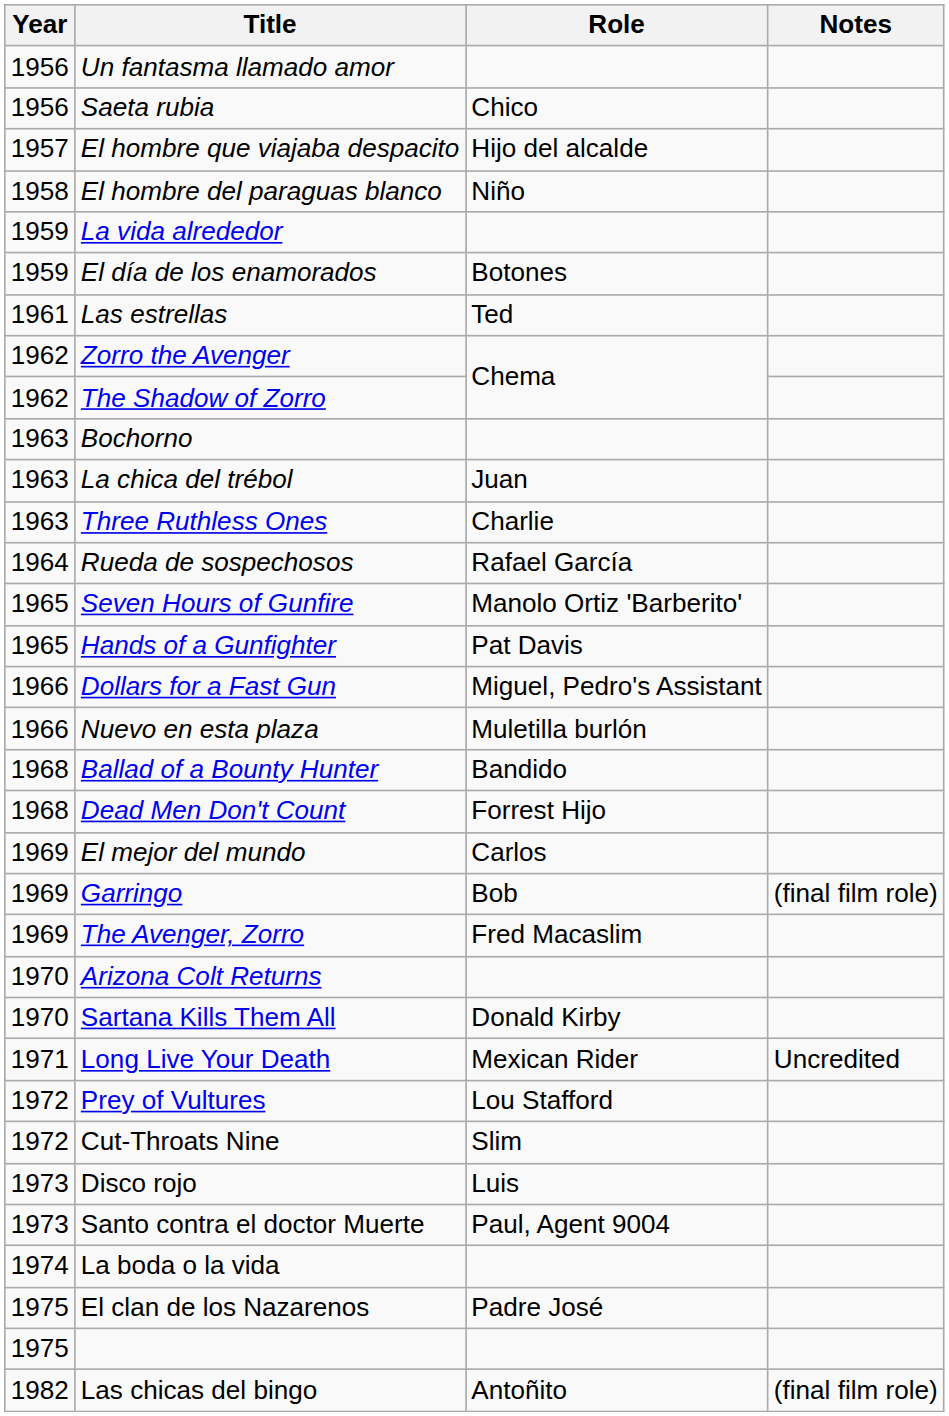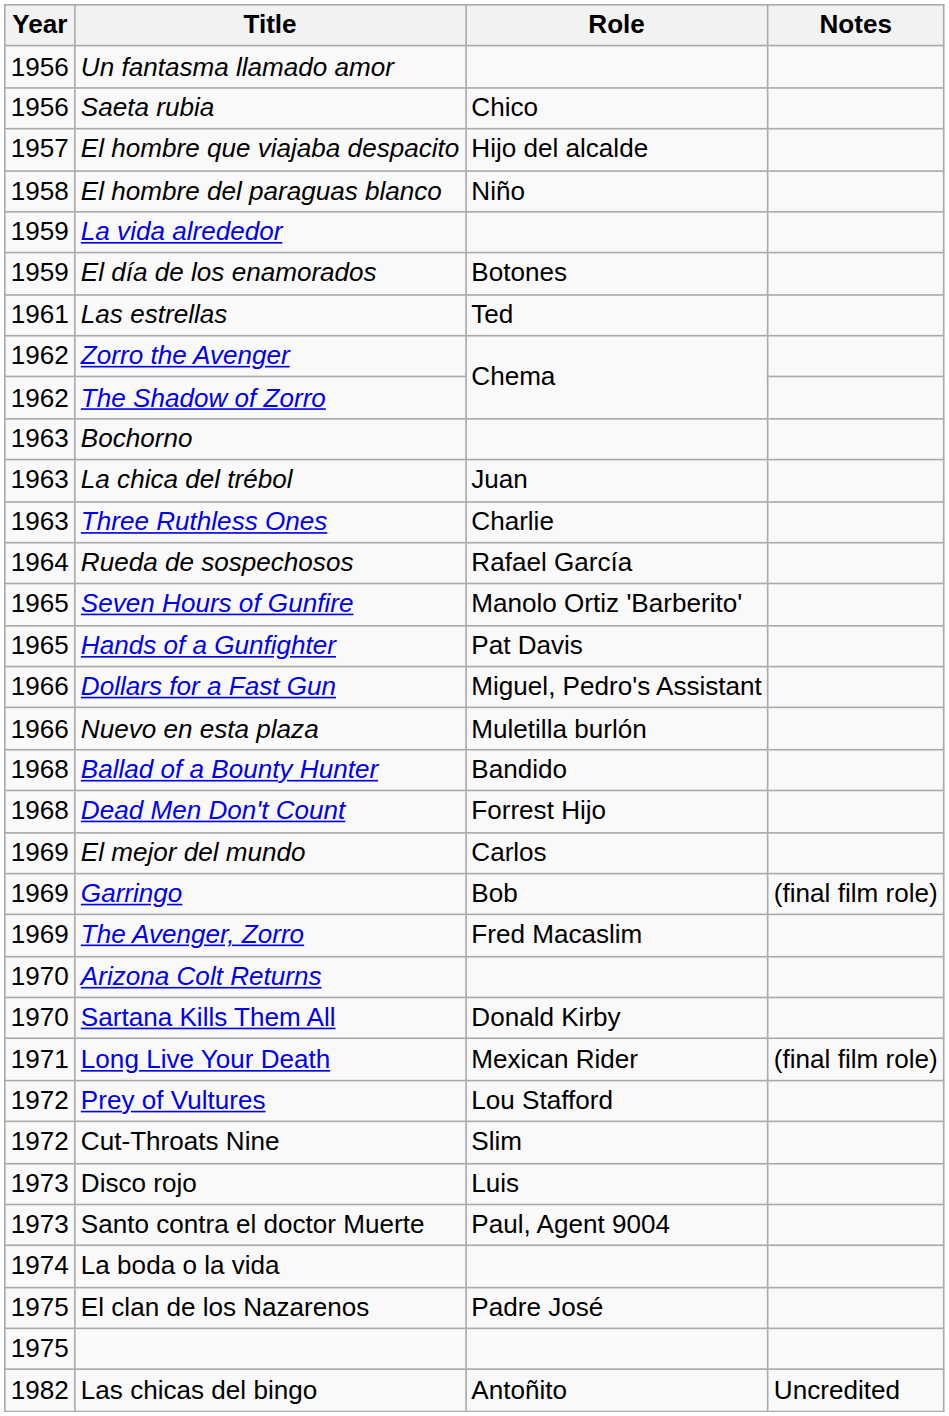Long Live Your Death | Notes: Uncredited -> (final film role)
Las chicas del bingo | Notes: (final film role) -> Uncredited
